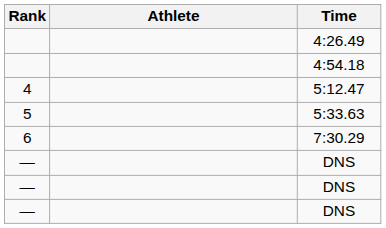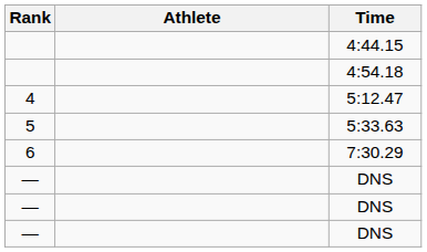- row: 4:26.49
+ row: 4:44.15
